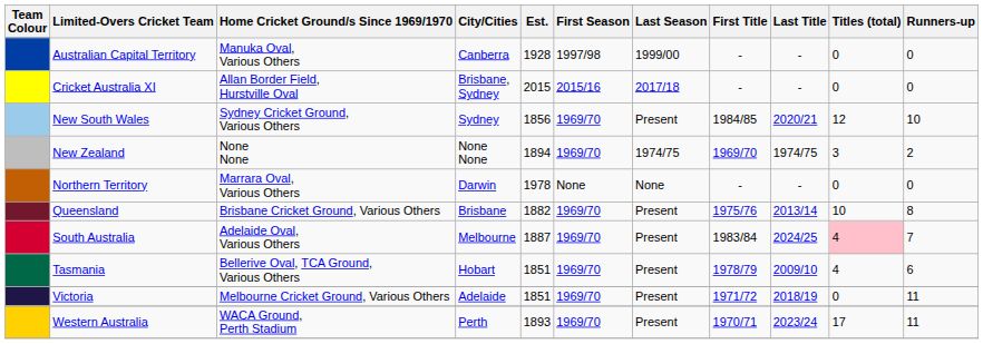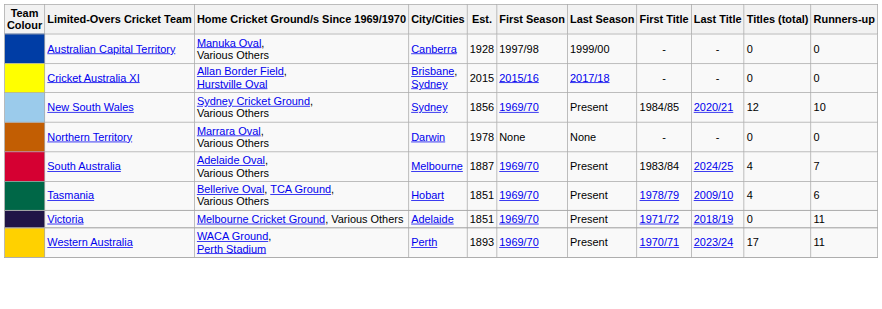- row: New Zealand | None None | None None | 1894 | 1969/70 | 1974/75 | 1969/70 | 1974/75 | 3 | 2
- row: Queensland | Brisbane Cricket Ground, Various Others | Brisbane | 1882 | 1969/70 | Present | 1975/76 | 2013/14 | 10 | 8
South Australia | Titles (total): pink background -> no background
